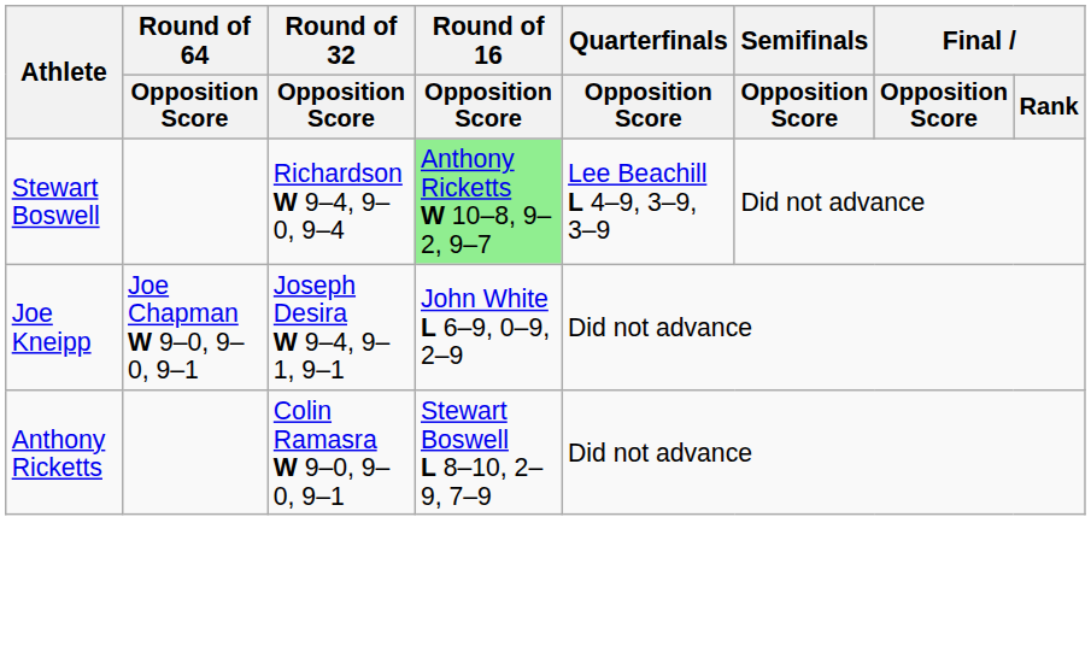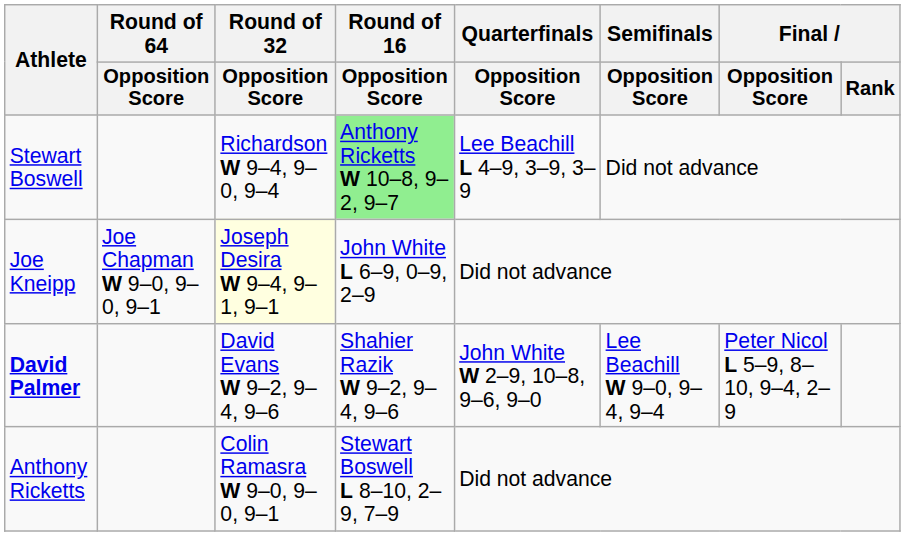Joe Kneipp | Round of 32 / Opposition Score: no background -> lightyellow background
+ row: David Palmer | David Evans W 9–2, 9–4, 9–6 | Shahier Razik W 9–2, 9–4, 9–6 | John White W 2–9, 10–8, 9–6, 9–0 | Lee Beachill W 9–0, 9–4, 9–4 | Peter Nicol L 5–9, 8–10, 9–4, 2–9
